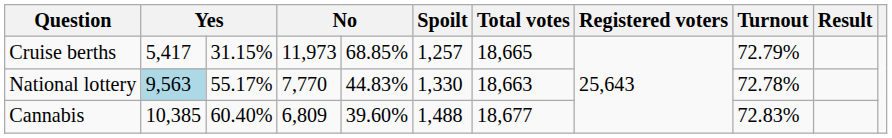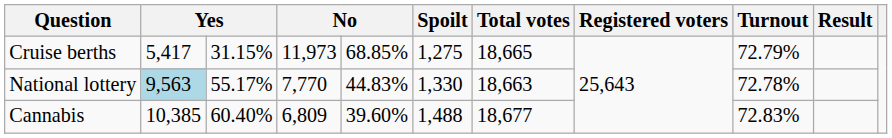Cruise berths | Spoilt: 1,257 -> 1,275
